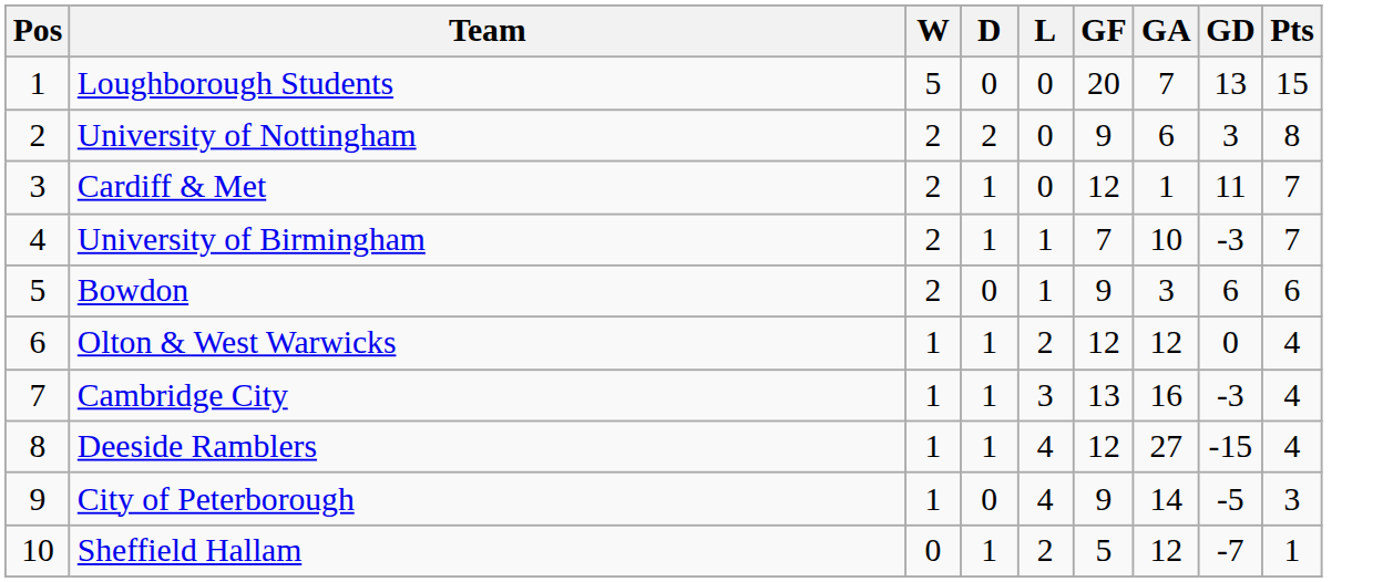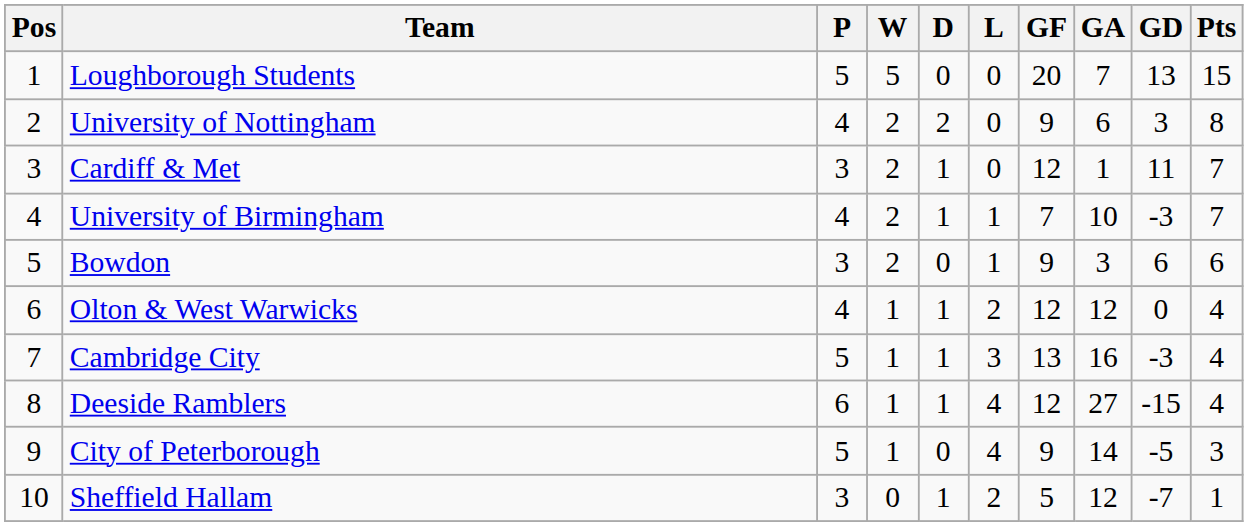+ column: P | 5 | 4 | 3 | 4 | 3 | 4 | 5 | 6 | 5 | 3
